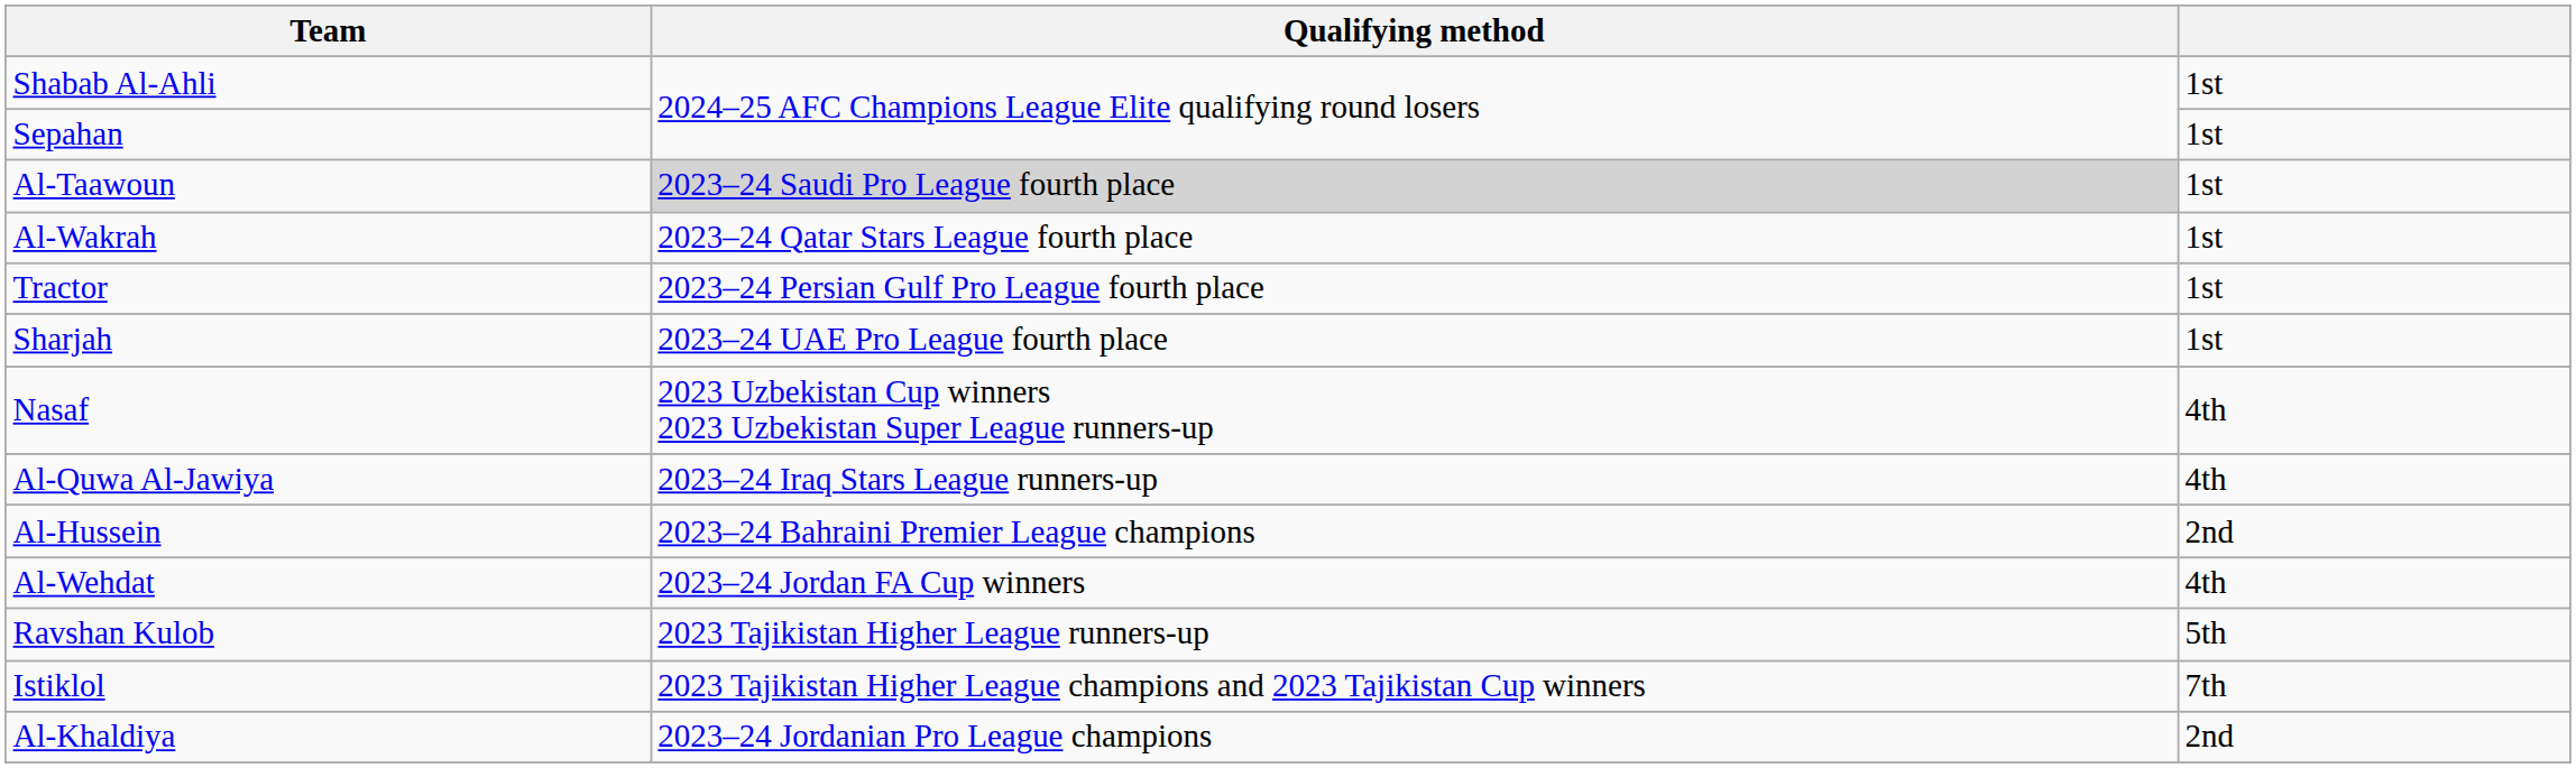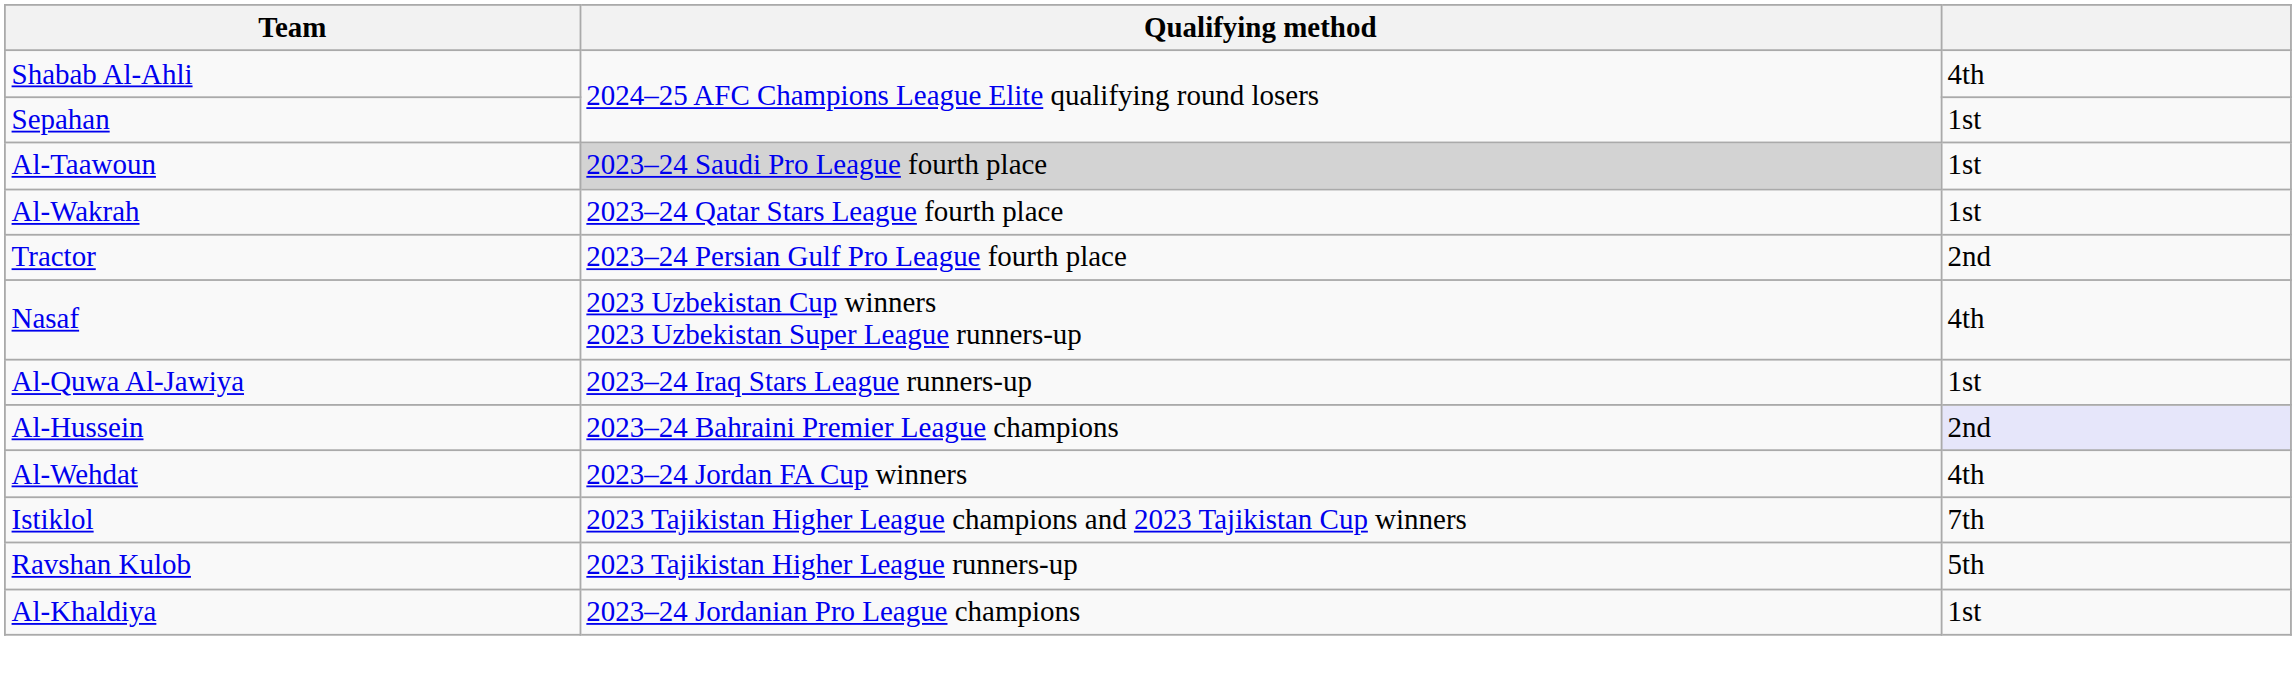Shabab Al-Ahli | column 3: 1st -> 4th
Tractor | column 3: 1st -> 2nd
- row: Sharjah | 2023–24 UAE Pro League fourth place | 1st
Al-Quwa Al-Jawiya | column 3: 4th -> 1st
Al-Hussein | column 3: no background -> lavender background
rows swapped: Istiklol <-> Ravshan Kulob
Al-Khaldiya | column 3: 2nd -> 1st
